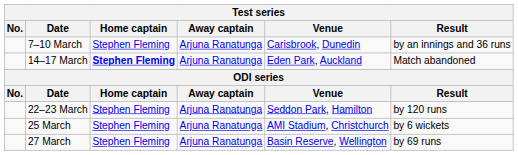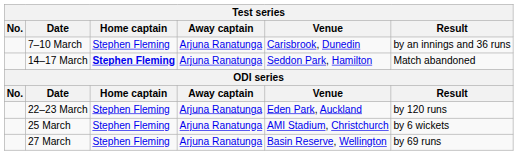14–17 March | Venue: Eden Park, Auckland -> Seddon Park, Hamilton
22–23 March | Venue: Seddon Park, Hamilton -> Eden Park, Auckland
